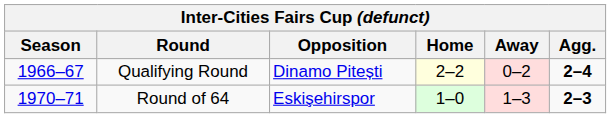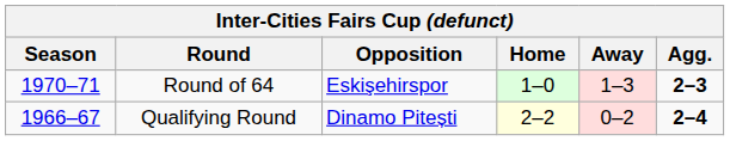rows swapped: Qualifying Round <-> Round of 64
